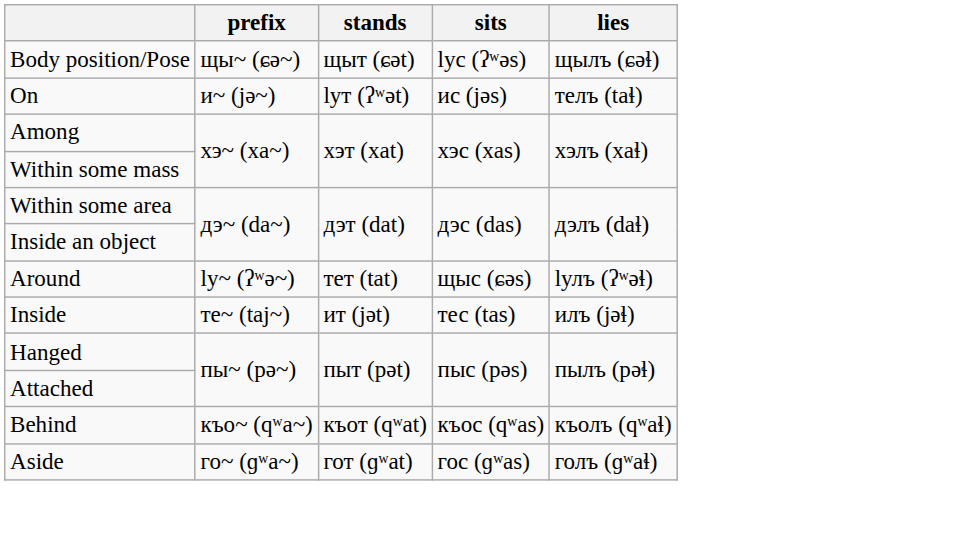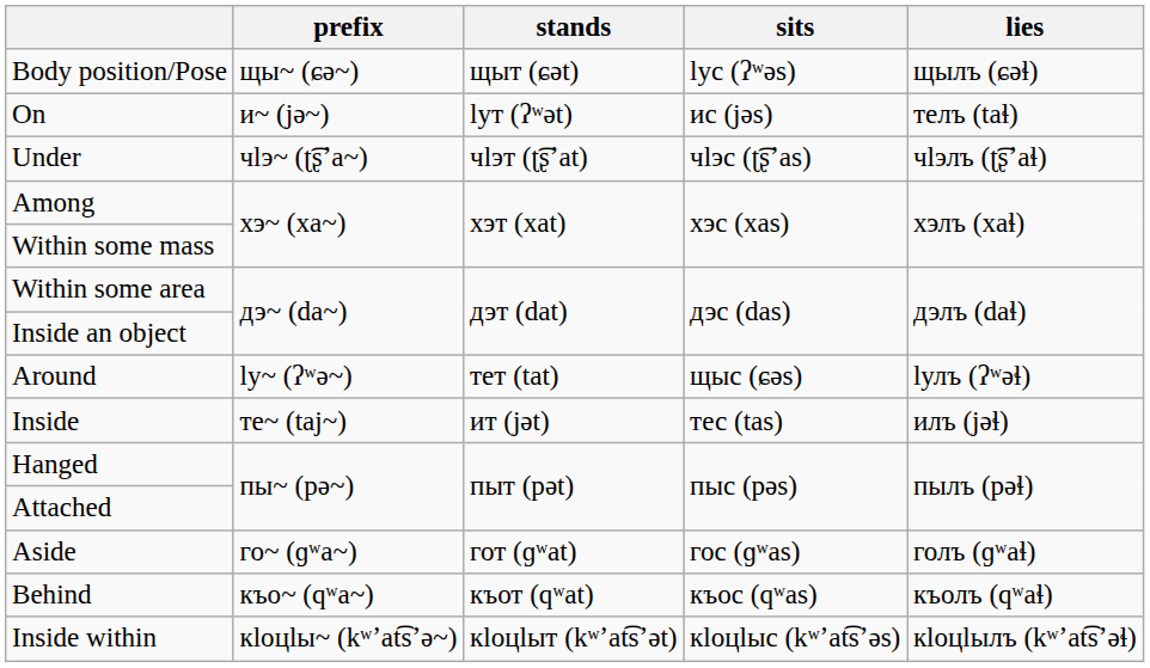+ row: Under | чӏэ~ (ʈ͡ʂʼa~) | чӏэт (ʈ͡ʂʼat) | чӏэс (ʈ͡ʂʼas) | чӏэлъ (ʈ͡ʂʼaɬ)
rows swapped: Behind <-> Aside
+ row: Inside within | кӏоцӏы~ (kʷʼat͡sʼə~) | кӏоцӏыт (kʷʼat͡sʼət) | кӏоцӏыc (kʷʼat͡sʼəs) | кӏоцӏылъ (kʷʼat͡sʼəɬ)
